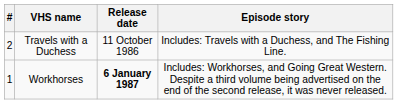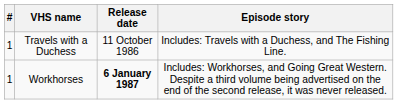Travels with a Duchess | #: 2 -> 1
